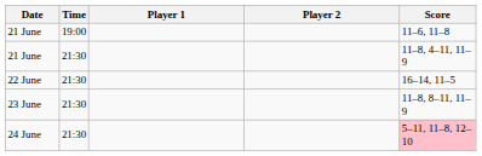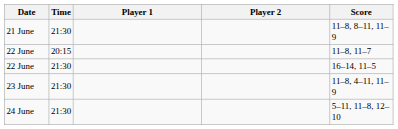- row: 21 June | 19:00 | 11–6, 11–8
21 June / 21:30 | Score: 11–8, 4–11, 11–9 -> 11–8, 8–11, 11–9
+ row: 22 June | 20:15 | 11–8, 11–7
23 June | Score: 11–8, 8–11, 11–9 -> 11–8, 4–11, 11–9
24 June | Score: pink background -> no background
